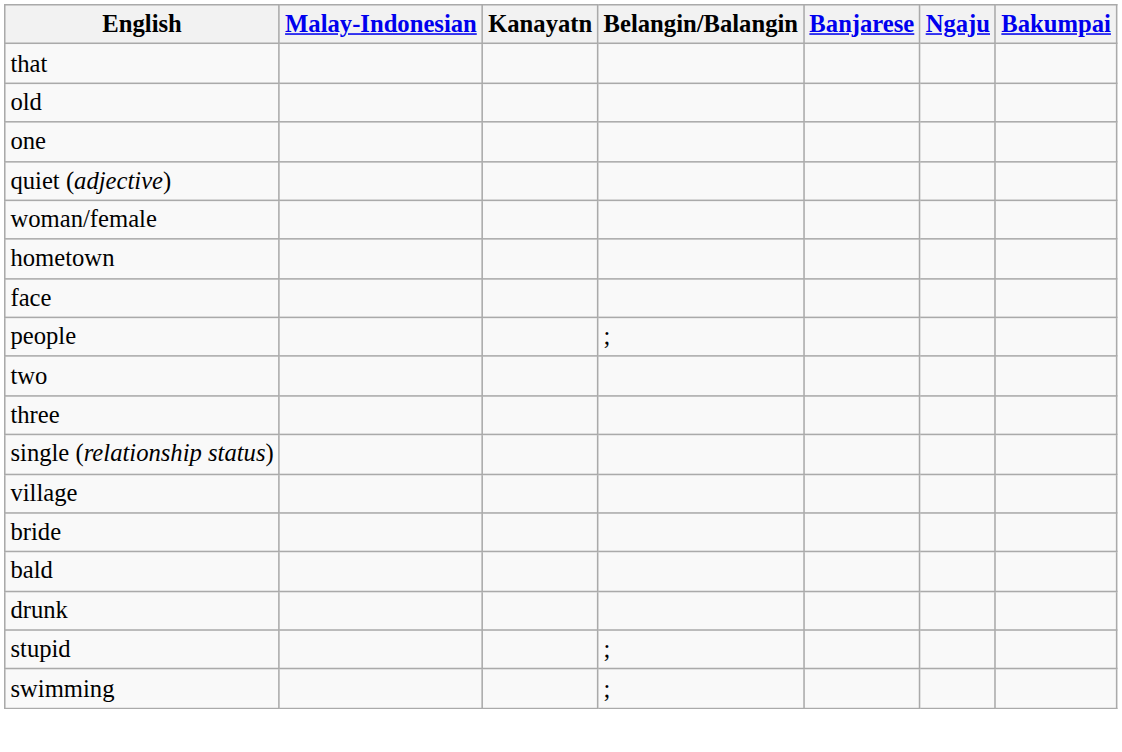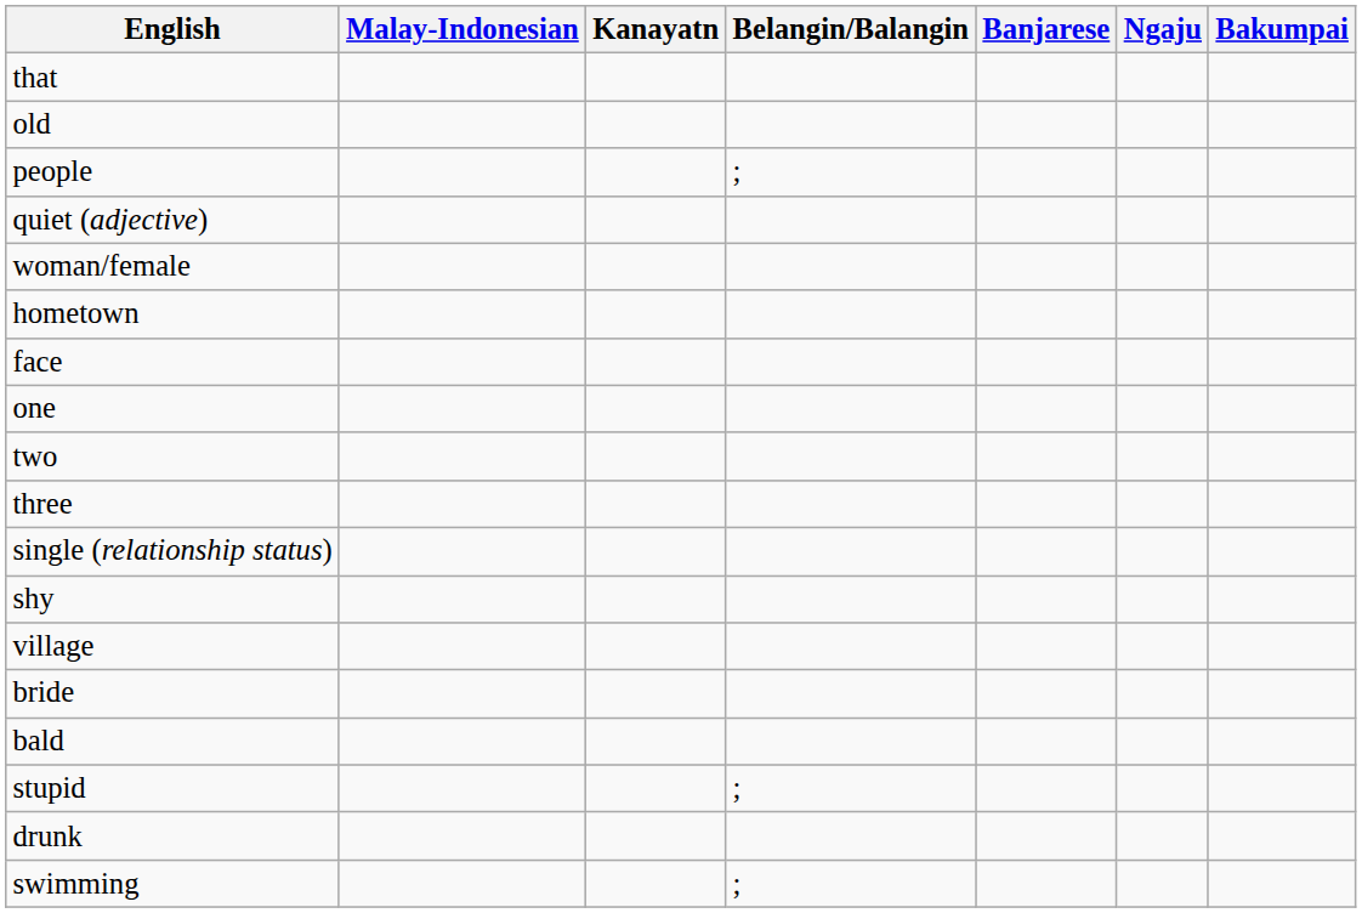rows swapped: people <-> one
+ row: shy
rows swapped: stupid <-> drunk
